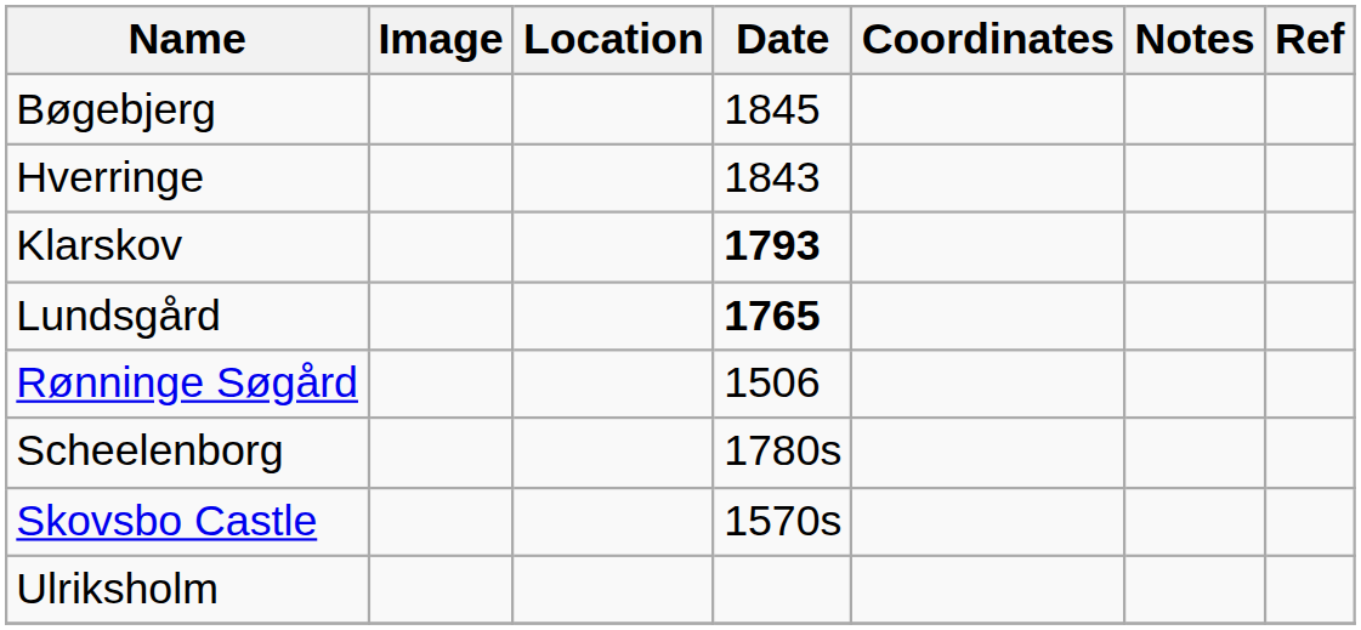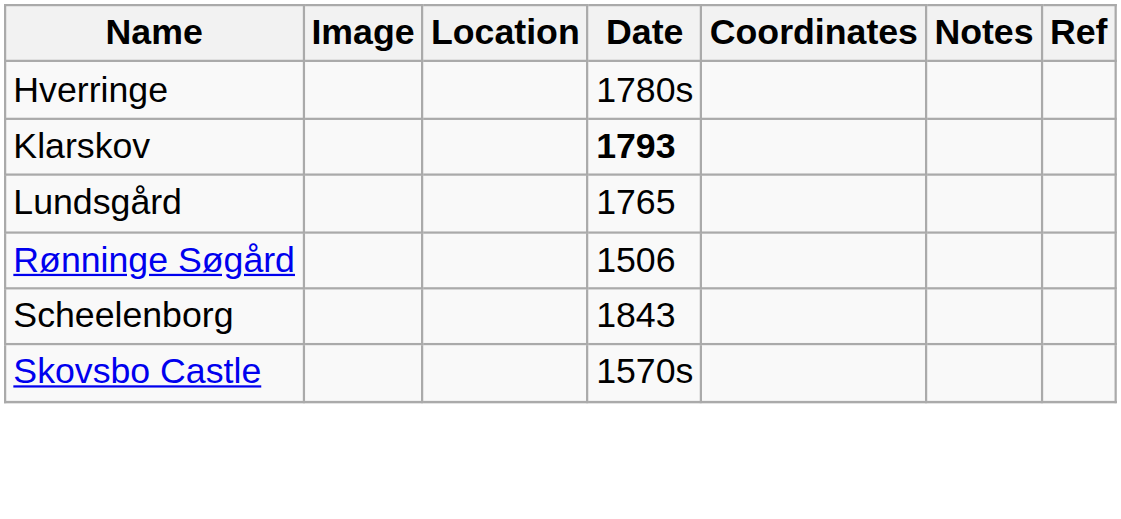- row: Bøgebjerg | 1845
Hverringe | Date: 1843 -> 1780s
Lundsgård | Date: bold -> normal
Scheelenborg | Date: 1780s -> 1843
- row: Ulriksholm
